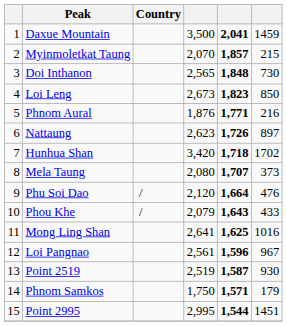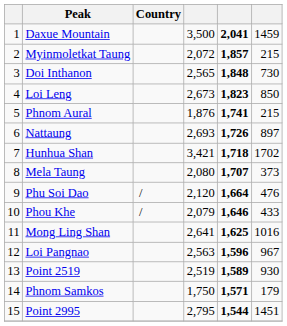Myinmoletkat Taung | column 4: 2,070 -> 2,072
Phnom Aural | column 5: 1,771 -> 1,741
Phnom Aural | column 6: 216 -> 215
Nattaung | column 4: 2,623 -> 2,693
Hunhua Shan | column 4: 3,420 -> 3,421
Phou Khe | column 5: 1,643 -> 1,646
Loi Pangnao | column 4: 2,561 -> 2,563
Point 2519 | column 5: 1,587 -> 1,589
Point 2995 | column 4: 2,995 -> 2,795
